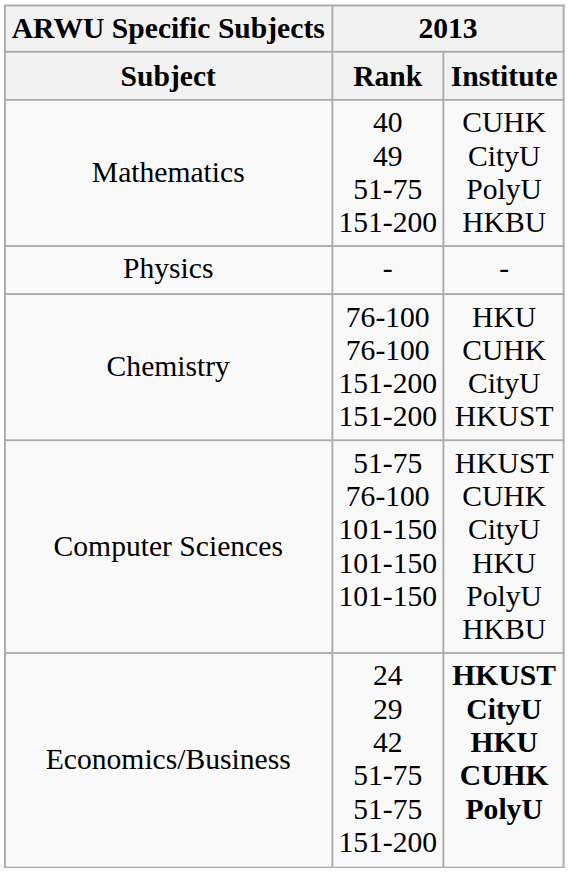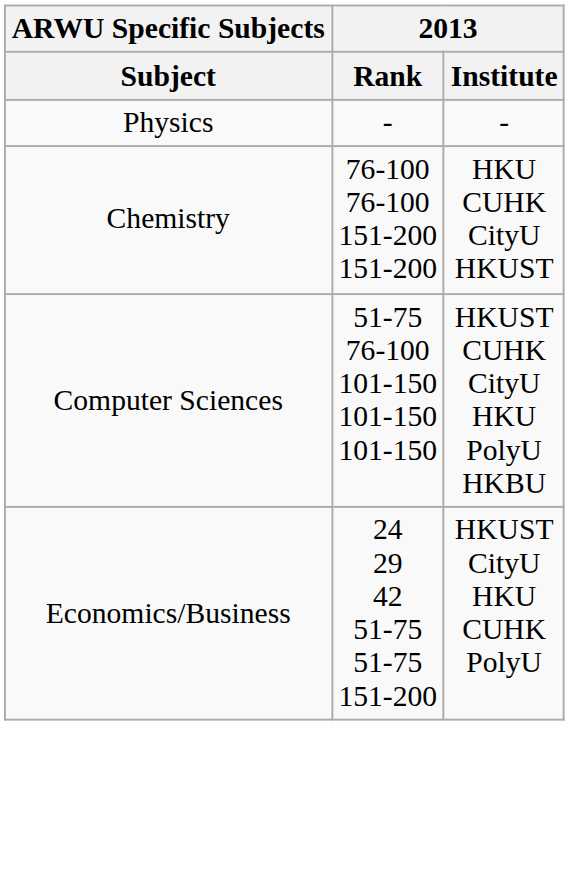- row: Mathematics | 40 49 51-75 151-200 | CUHK CityU PolyU HKBU
Economics/Business | 2013 / Institute: bold -> normal
